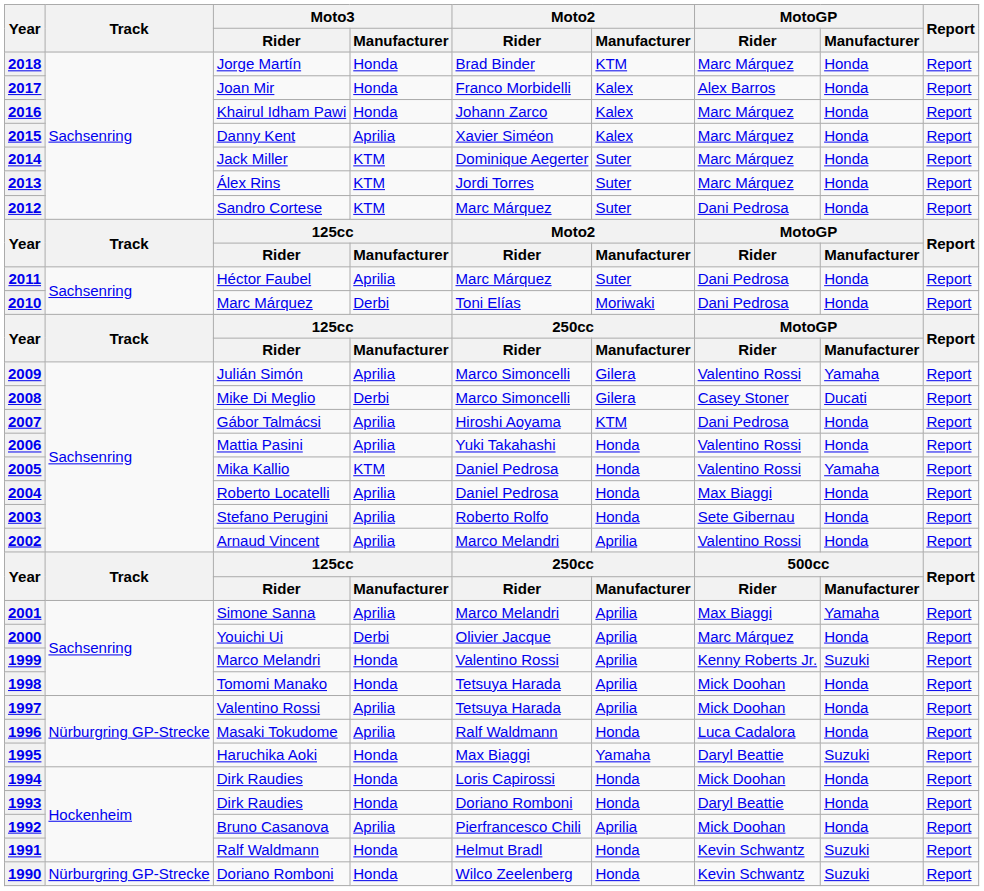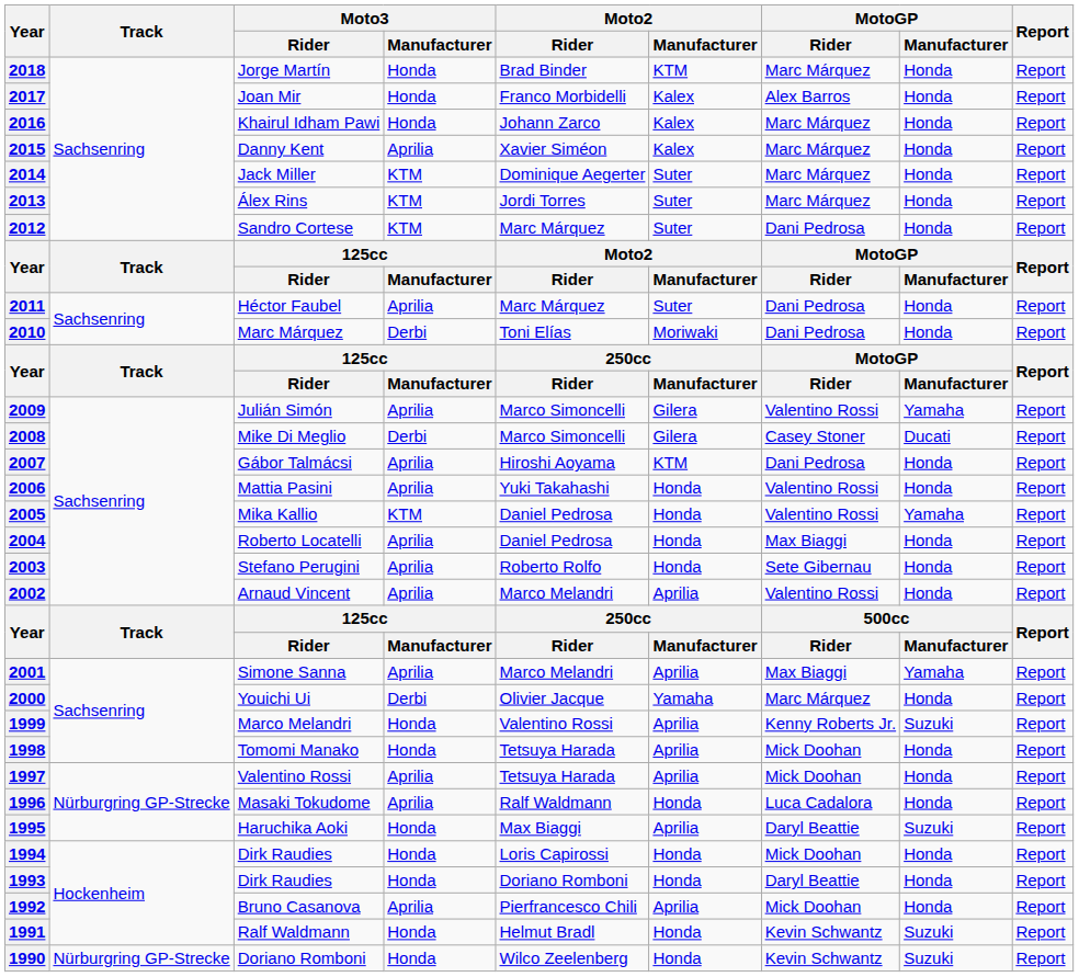2000 | Moto2 / Manufacturer: Aprilia -> Yamaha
1995 | Moto2 / Manufacturer: Yamaha -> Aprilia
